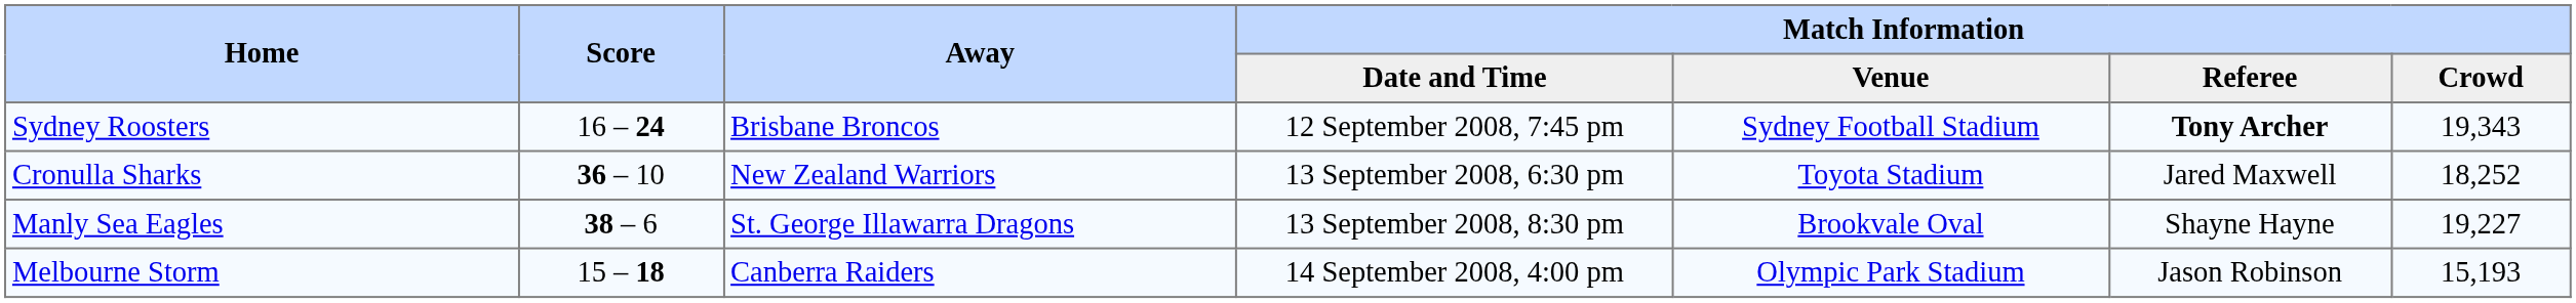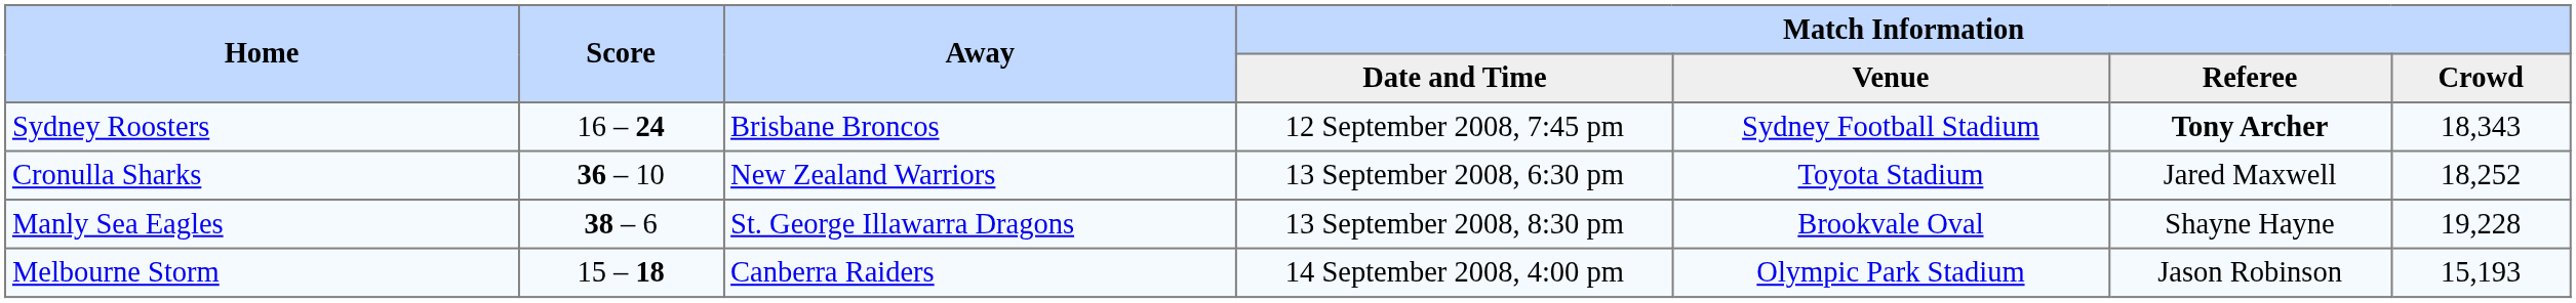Sydney Roosters | Match Information / Crowd: 19,343 -> 18,343
Manly Sea Eagles | Match Information / Crowd: 19,227 -> 19,228
